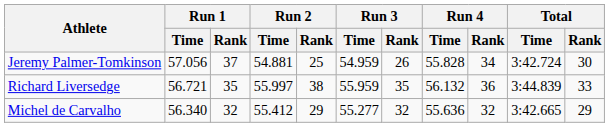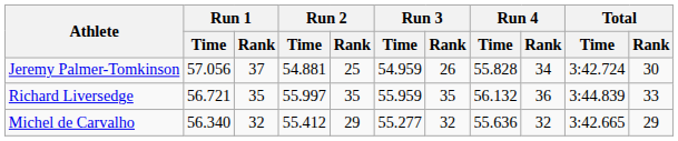Richard Liversedge | Run 2 / Rank: 38 -> 35
